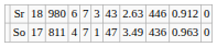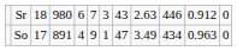So | column 4: 811 -> 891
So | column 6: 7 -> 9
So | column 10: 436 -> 434
